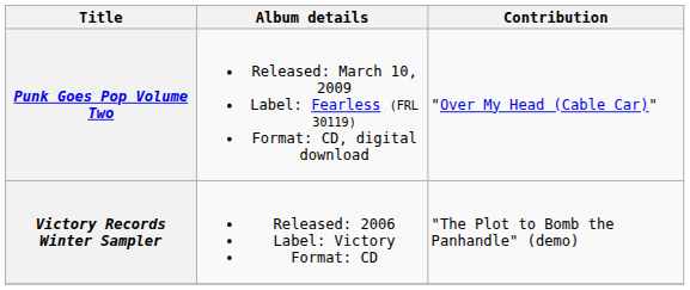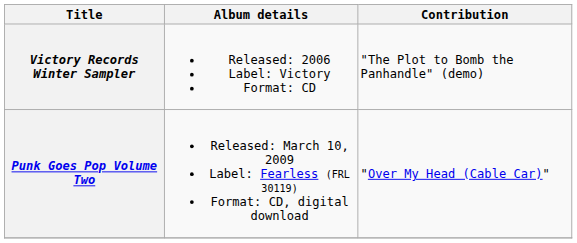rows swapped: Victory Records Winter Sampler <-> Punk Goes Pop Volume Two
